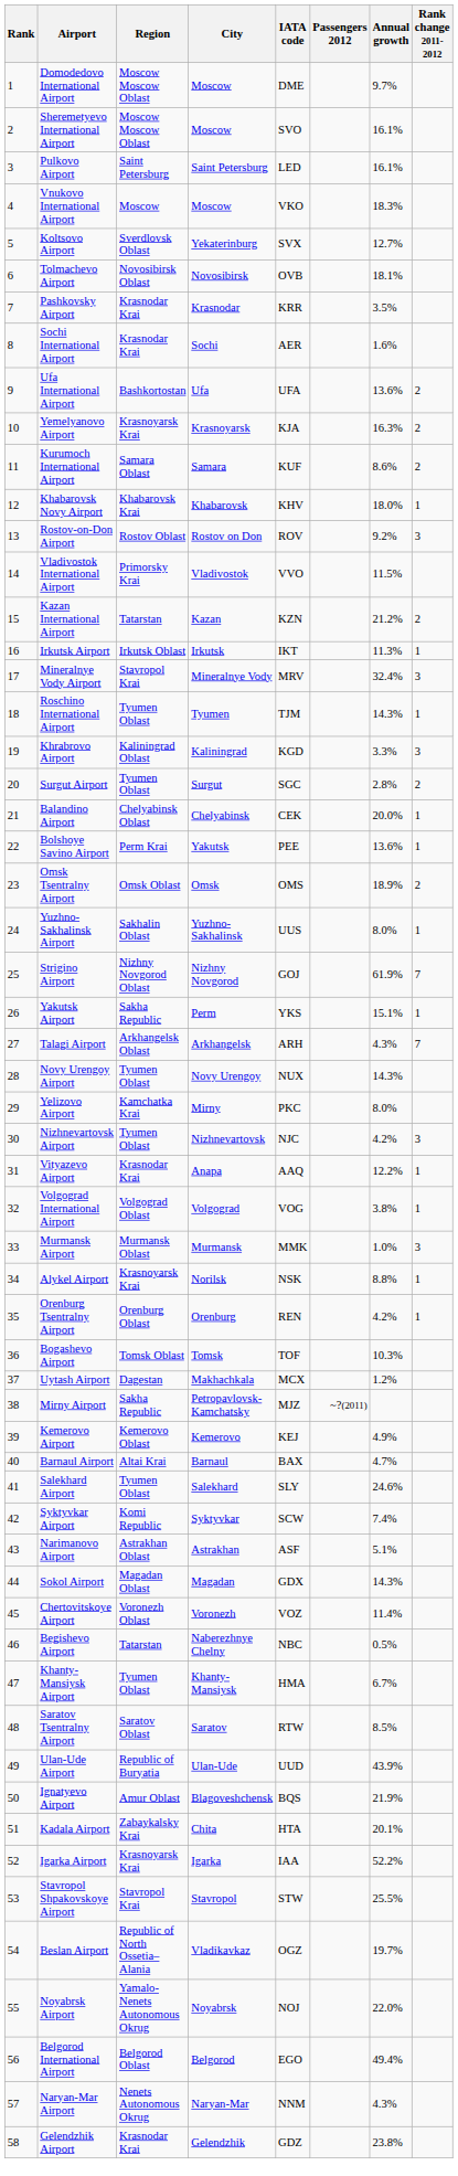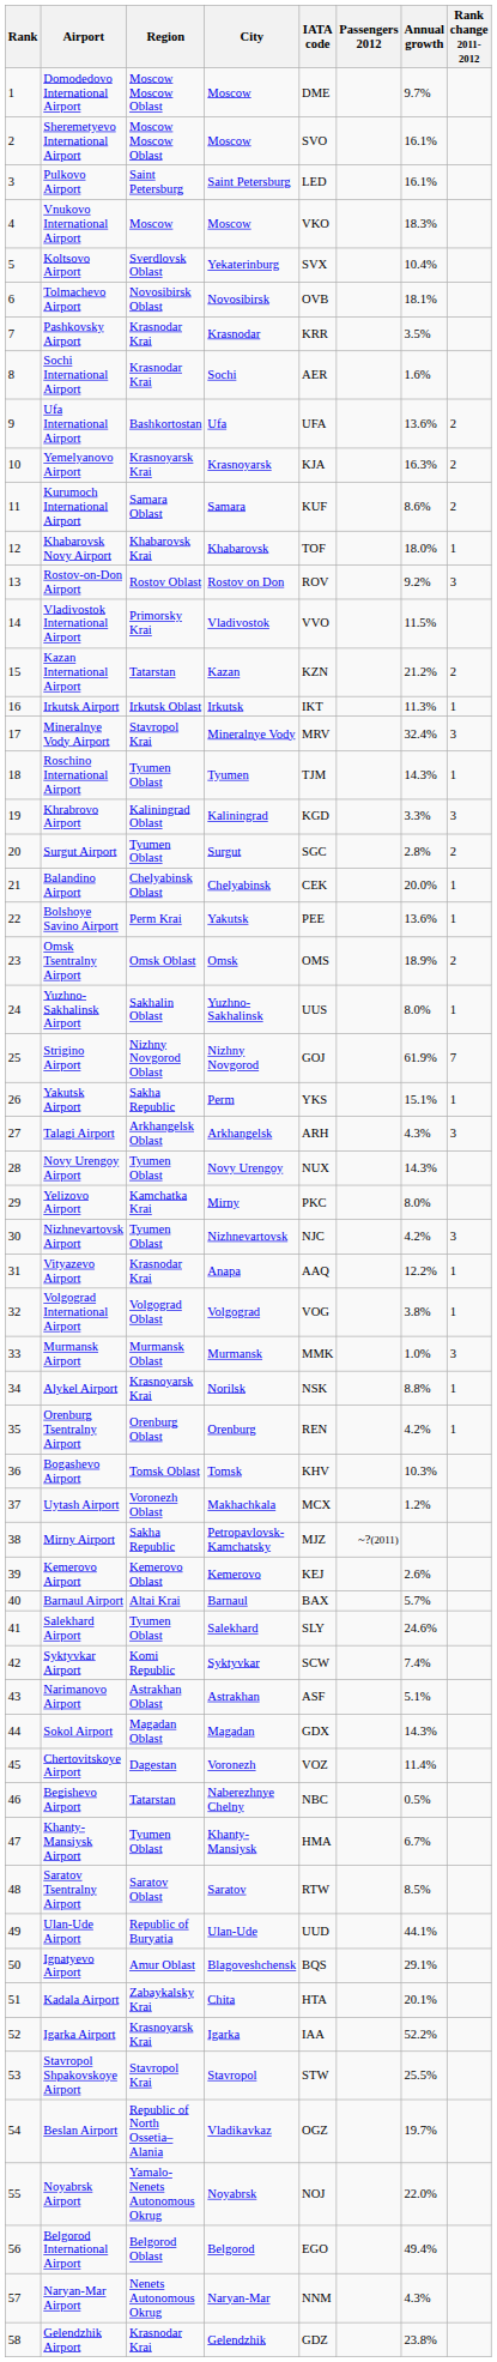Koltsovo Airport | Annual growth: 12.7% -> 10.4%
Khabarovsk Novy Airport | IATA code: KHV -> TOF
Talagi Airport | Rank change 2011-2012: 7 -> 3
Bogashevo Airport | IATA code: TOF -> KHV
Uytash Airport | Region: Dagestan -> Voronezh Oblast
Kemerovo Airport | Annual growth: 4.9% -> 2.6%
Barnaul Airport | Annual growth: 4.7% -> 5.7%
Chertovitskoye Airport | Region: Voronezh Oblast -> Dagestan
Ulan-Ude Airport | Annual growth: 43.9% -> 44.1%
Ignatyevo Airport | Annual growth: 21.9% -> 29.1%
